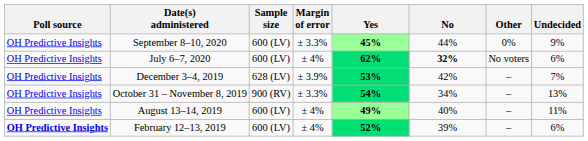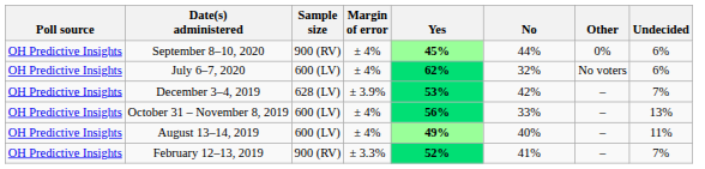September 8–10, 2020 | Sample size: 600 (LV) -> 900 (RV)
September 8–10, 2020 | Margin of error: ± 3.3% -> ± 4%
September 8–10, 2020 | Undecided: 9% -> 6%
July 6–7, 2020 | No: bold -> normal
October 31 – November 8, 2019 | Sample size: 900 (RV) -> 600 (LV)
October 31 – November 8, 2019 | Margin of error: ± 3.3% -> ± 4%
October 31 – November 8, 2019 | Yes: 54% -> 56%
October 31 – November 8, 2019 | No: 34% -> 33%
February 12–13, 2019 | Poll source: bold -> normal
February 12–13, 2019 | Sample size: 600 (LV) -> 900 (RV)
February 12–13, 2019 | Margin of error: ± 4% -> ± 3.3%
February 12–13, 2019 | No: 39% -> 41%
February 12–13, 2019 | Undecided: 6% -> 7%
